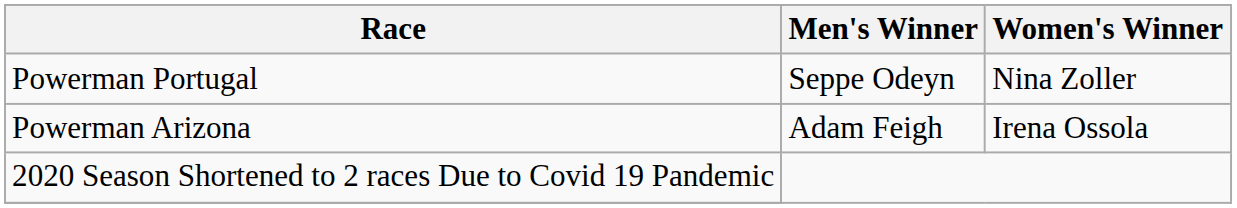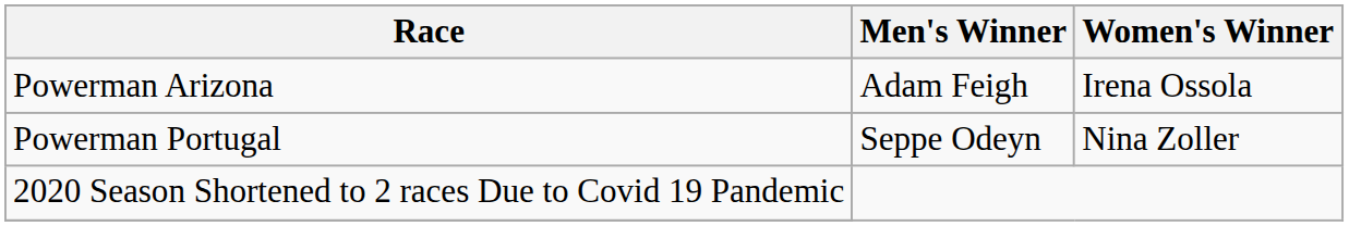rows swapped: Powerman Arizona <-> Powerman Portugal
